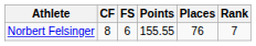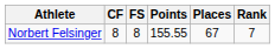Norbert Felsinger | FS: 6 -> 8
Norbert Felsinger | Places: 76 -> 67
